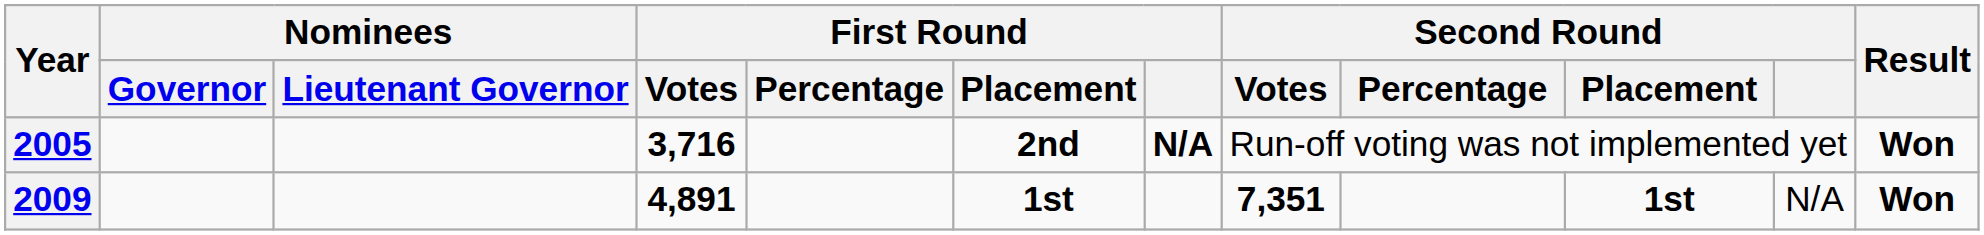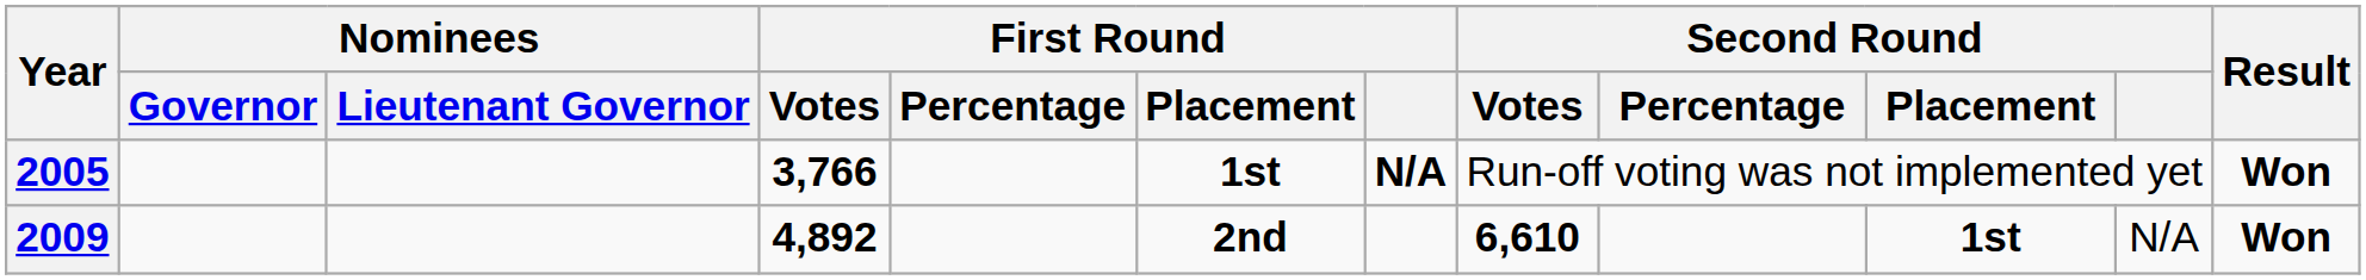2005 | First Round / Votes: 3,716 -> 3,766
2005 | First Round / Placement: 2nd -> 1st
2009 | First Round / Votes: 4,891 -> 4,892
2009 | First Round / Placement: 1st -> 2nd
2009 | Second Round / Votes: 7,351 -> 6,610
